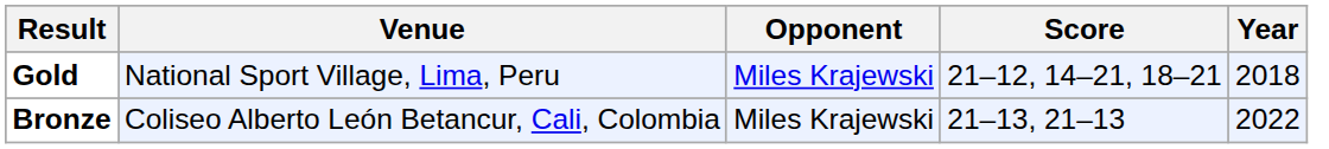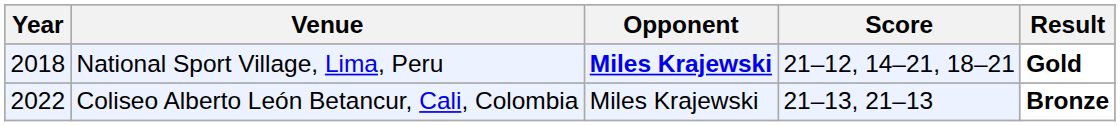columns swapped: Year <-> Result
National Sport Village, Lima, Peru | Opponent: normal -> bold
